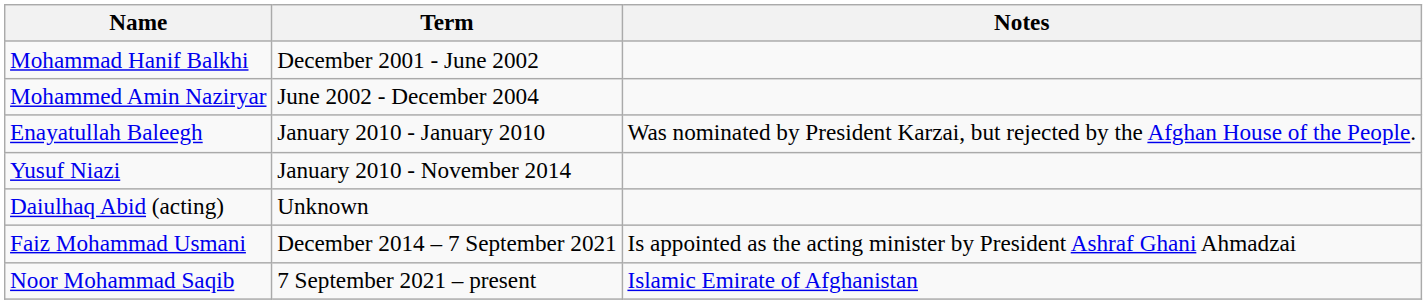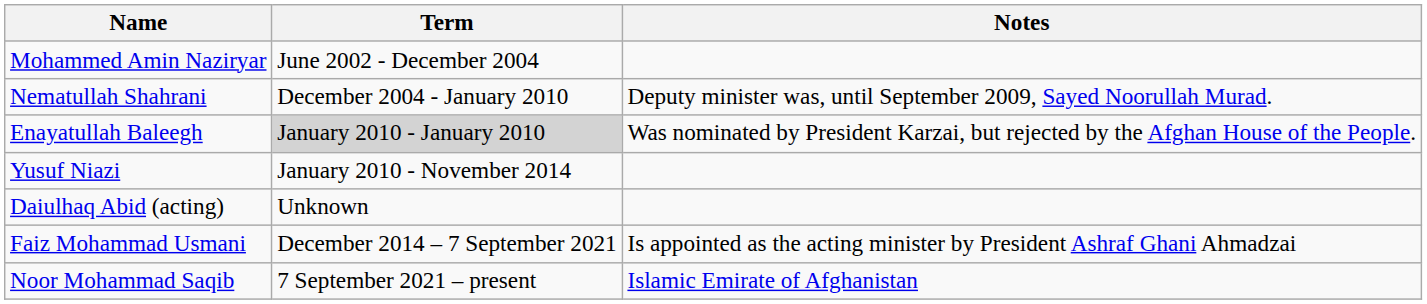- row: Mohammad Hanif Balkhi | December 2001 - June 2002
+ row: Nematullah Shahrani | December 2004 - January 2010 | Deputy minister was, until September 2009, Sayed Noorullah Murad.
Enayatullah Baleegh | Term: no background -> lightgrey background
